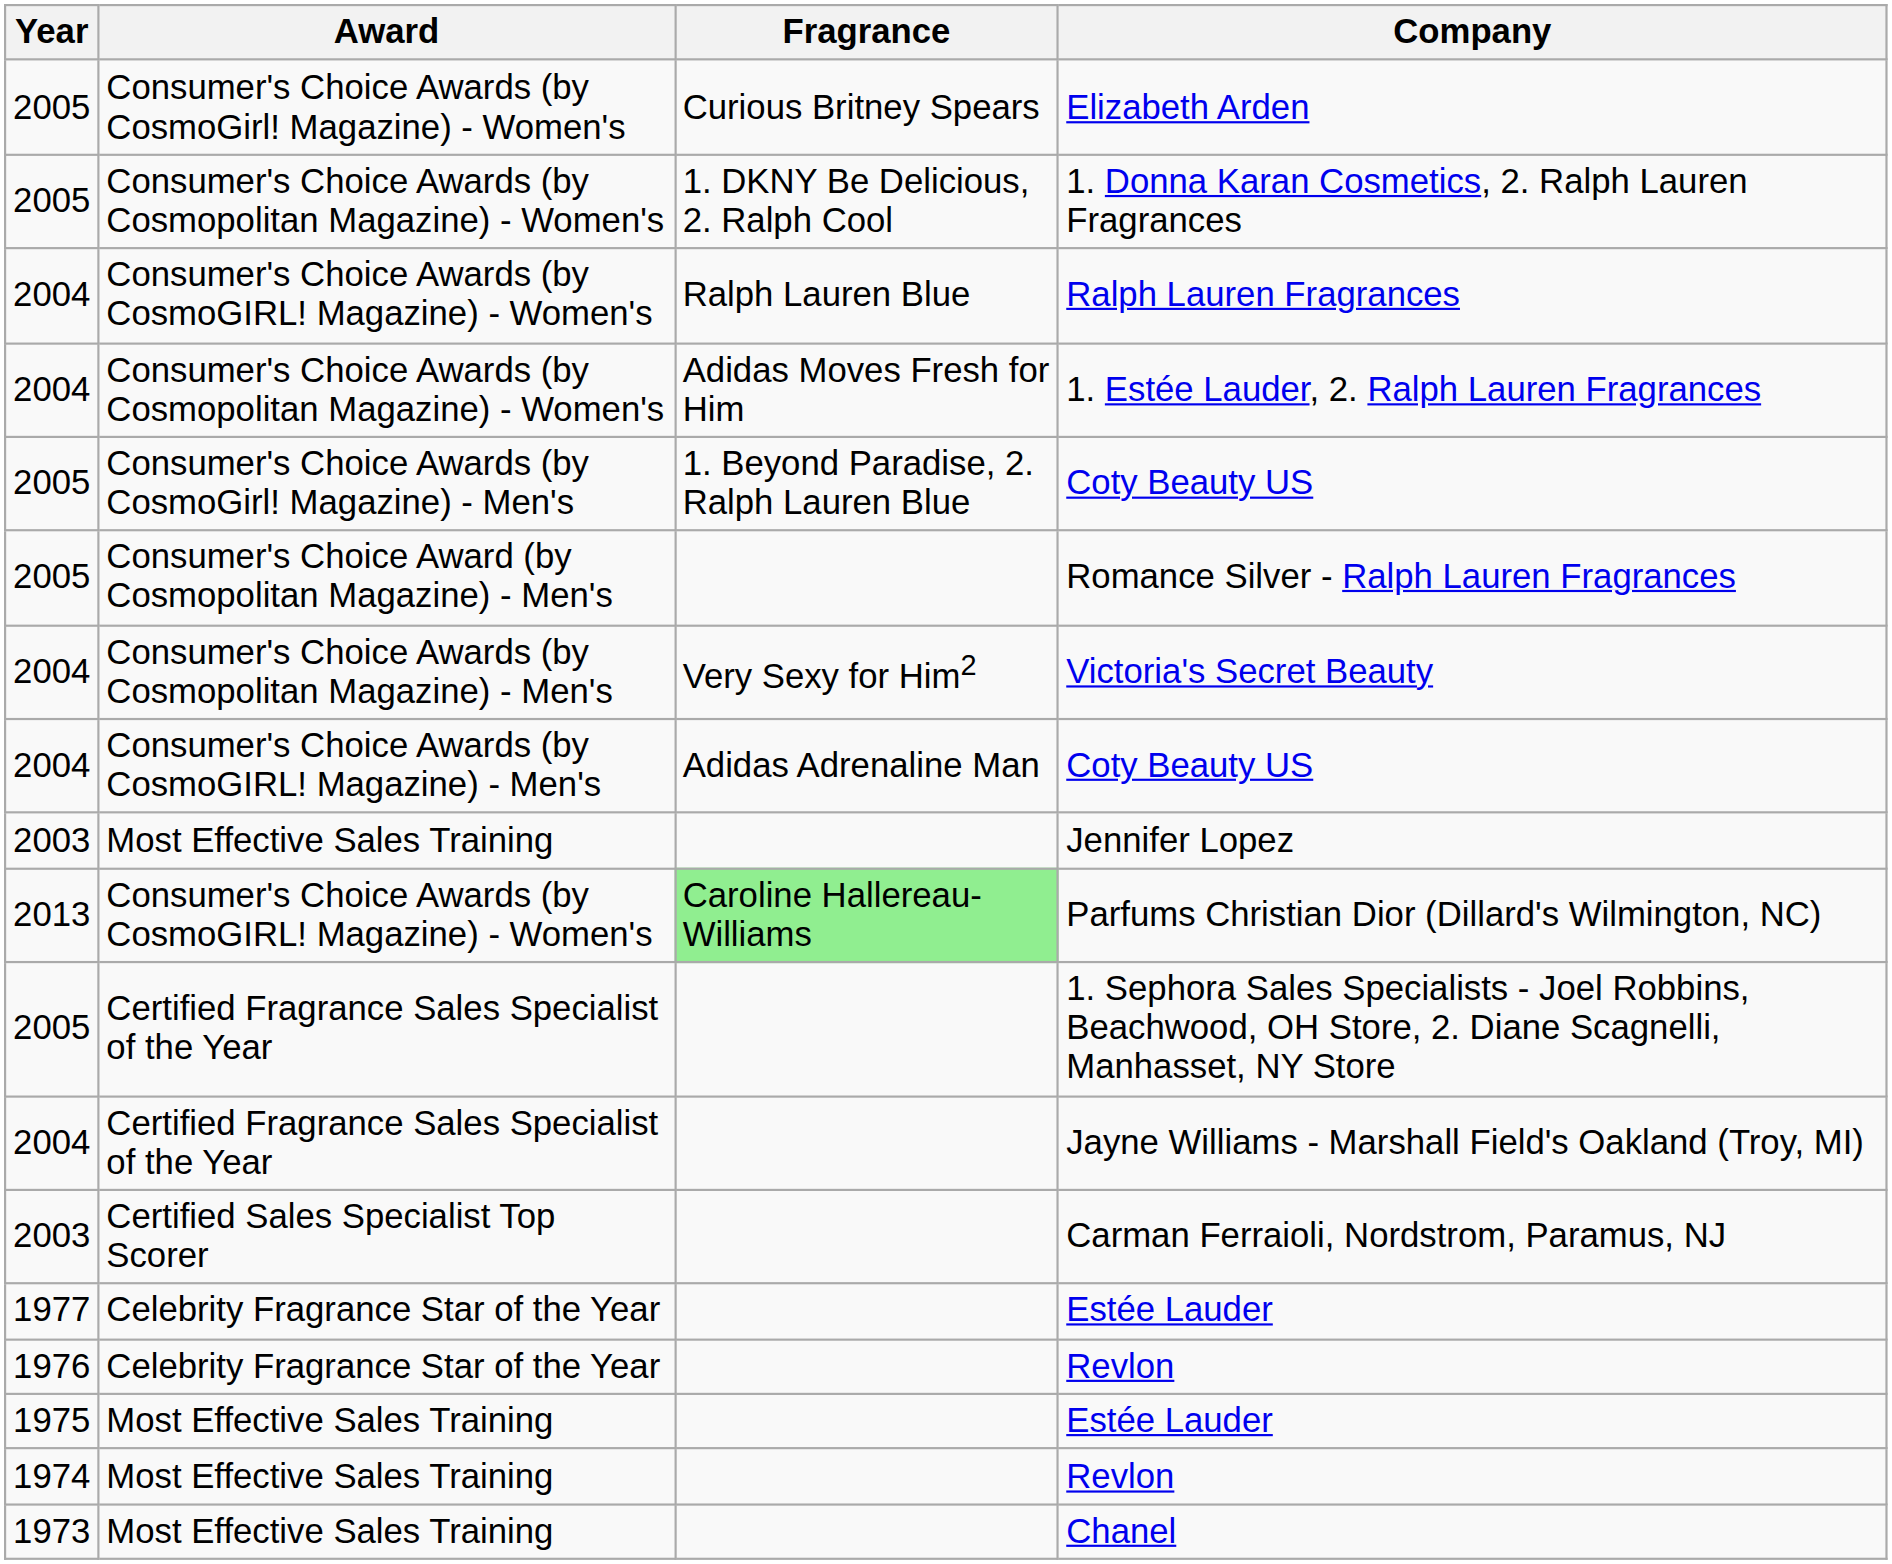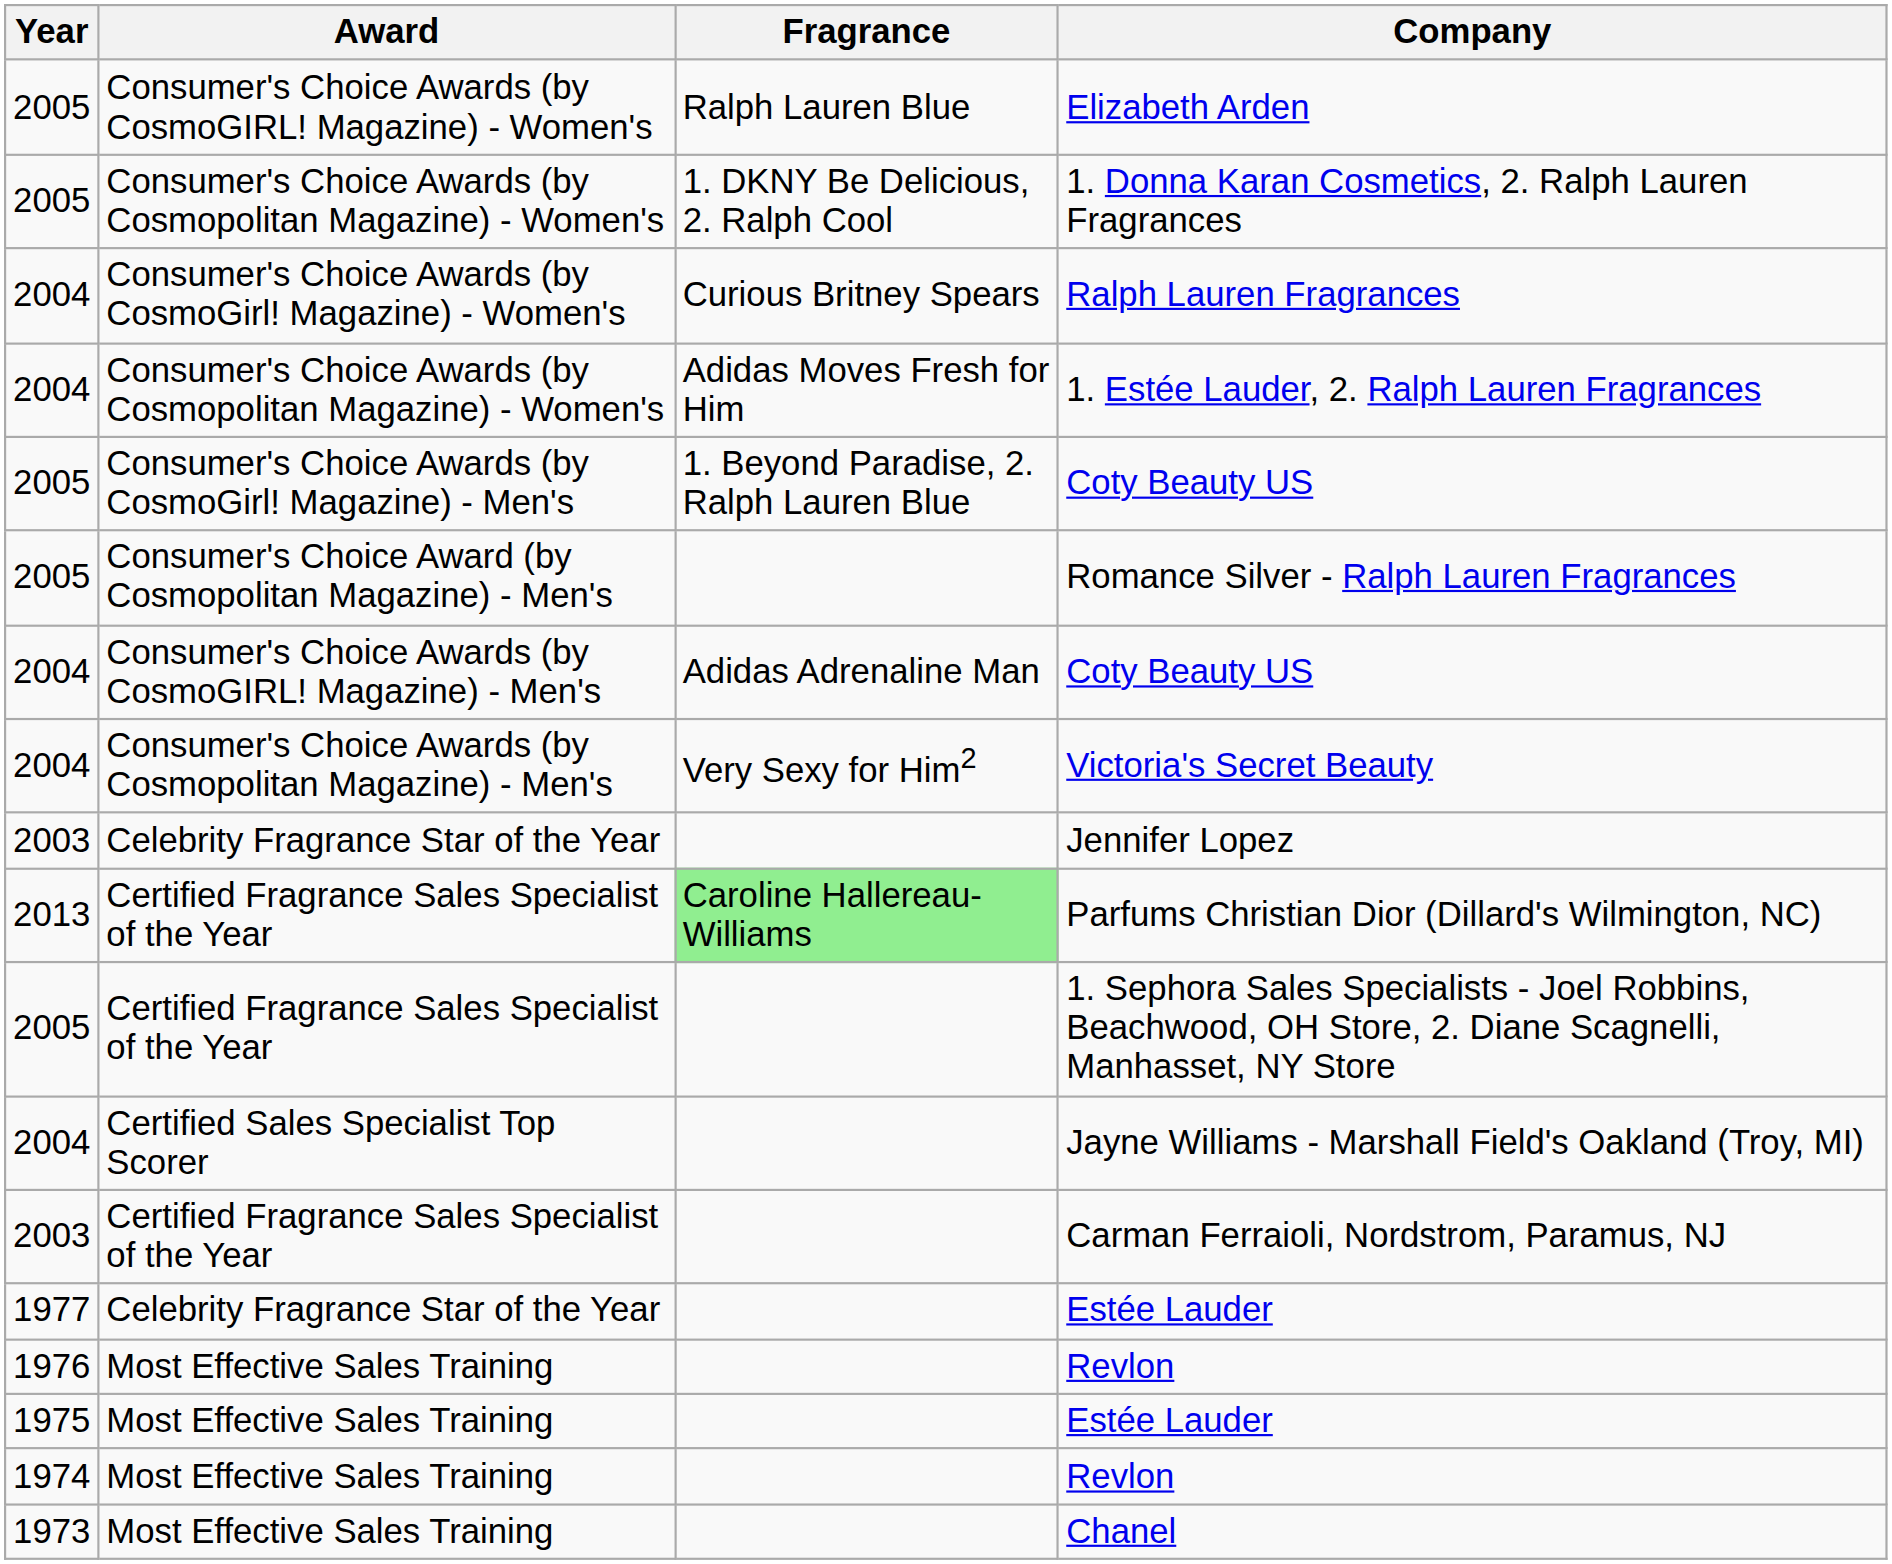Elizabeth Arden | Award: Consumer's Choice Awards (by CosmoGirl! Magazine) - Women's -> Consumer's Choice Awards (by CosmoGIRL! Magazine) - Women's
Elizabeth Arden | Fragrance: Curious Britney Spears -> Ralph Lauren Blue
Ralph Lauren Fragrances | Award: Consumer's Choice Awards (by CosmoGIRL! Magazine) - Women's -> Consumer's Choice Awards (by CosmoGirl! Magazine) - Women's
Ralph Lauren Fragrances | Fragrance: Ralph Lauren Blue -> Curious Britney Spears
rows swapped: 2004 / Coty Beauty US <-> Victoria's Secret Beauty
Jennifer Lopez | Award: Most Effective Sales Training -> Celebrity Fragrance Star of the Year
Parfums Christian Dior (Dillard's Wilmington, NC) | Award: Consumer's Choice Awards (by CosmoGIRL! Magazine) - Women's -> Certified Fragrance Sales Specialist of the Year
Jayne Williams - Marshall Field's Oakland (Troy, MI) | Award: Certified Fragrance Sales Specialist of the Year -> Certified Sales Specialist Top Scorer
Carman Ferraioli, Nordstrom, Paramus, NJ | Award: Certified Sales Specialist Top Scorer -> Certified Fragrance Sales Specialist of the Year
1976 / Revlon | Award: Celebrity Fragrance Star of the Year -> Most Effective Sales Training
